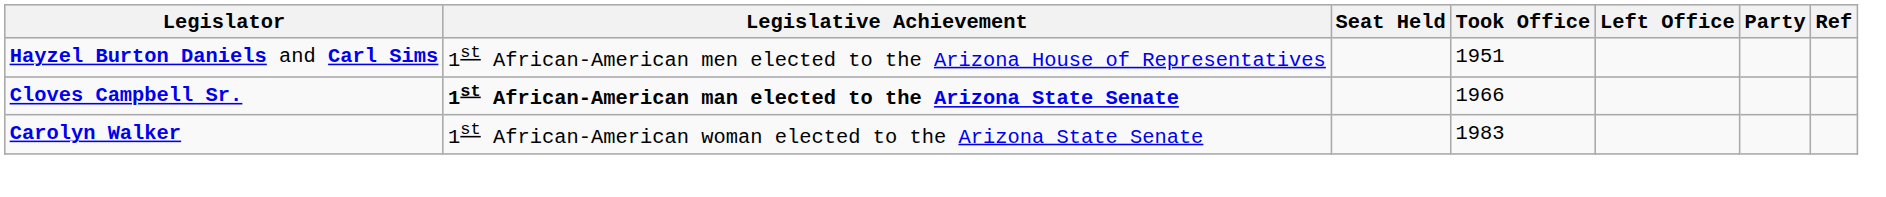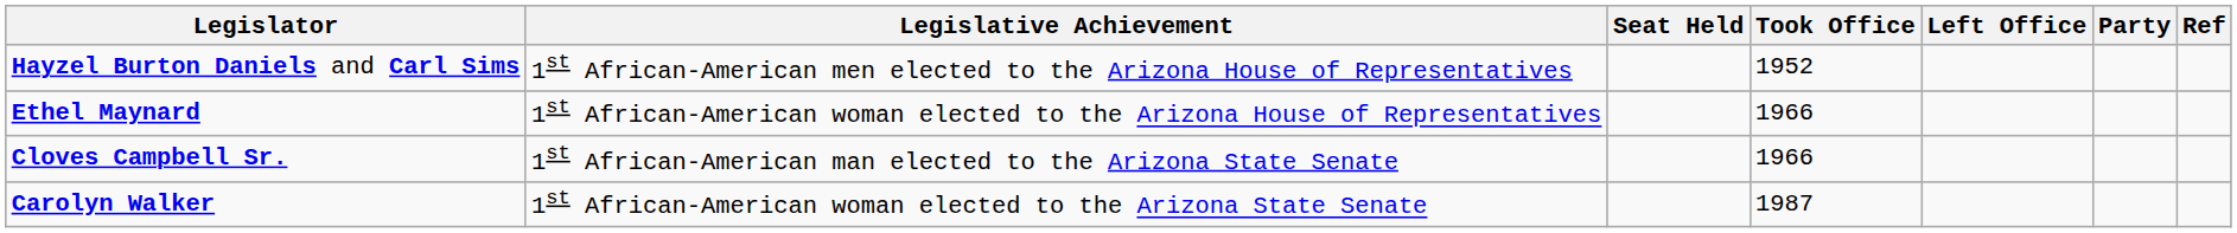Hayzel Burton Daniels and Carl Sims | Took Office: 1951 -> 1952
+ row: Ethel Maynard | 1st African-American woman elected to the Arizona House of Representatives | 1966
Cloves Campbell Sr. | Legislative Achievement: bold -> normal
Carolyn Walker | Took Office: 1983 -> 1987
